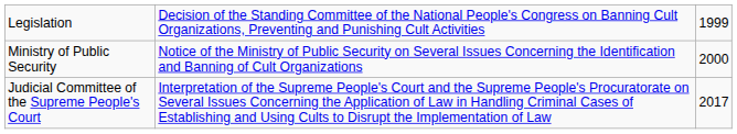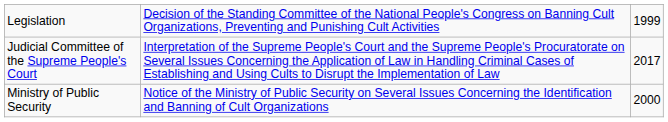rows swapped: Ministry of Public Security <-> Judicial Committee of the Supreme People's Court
